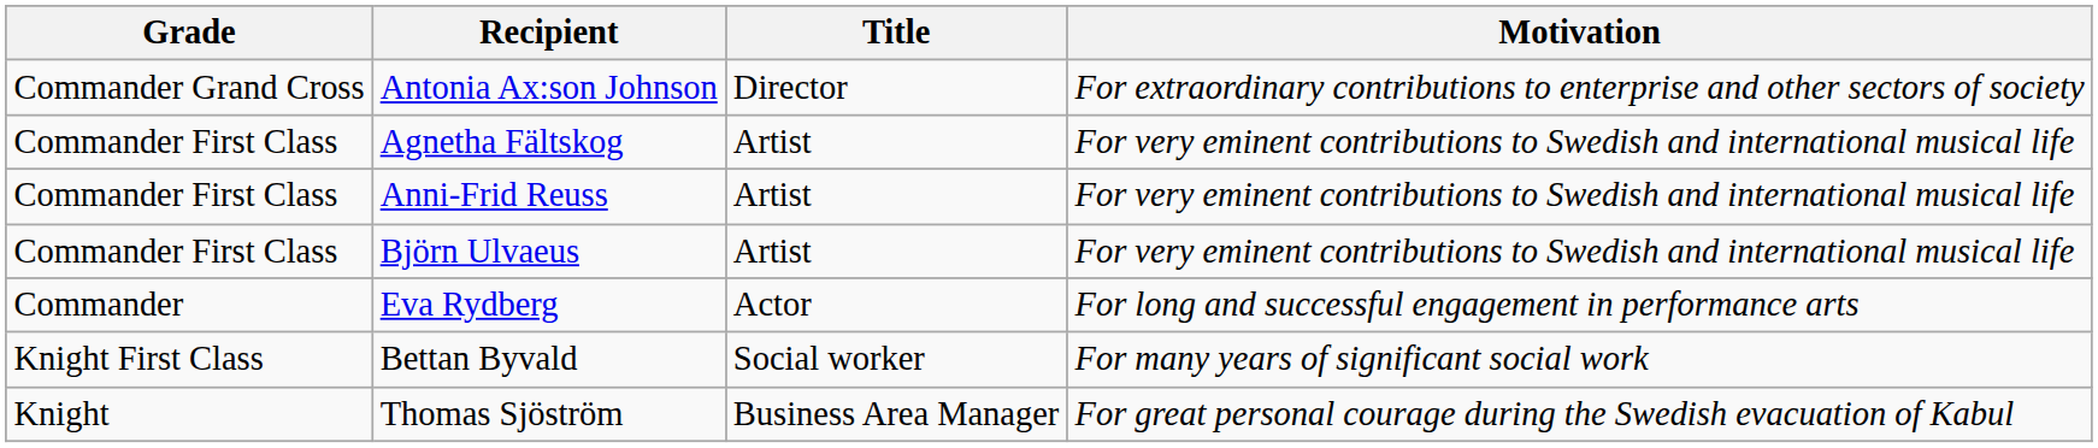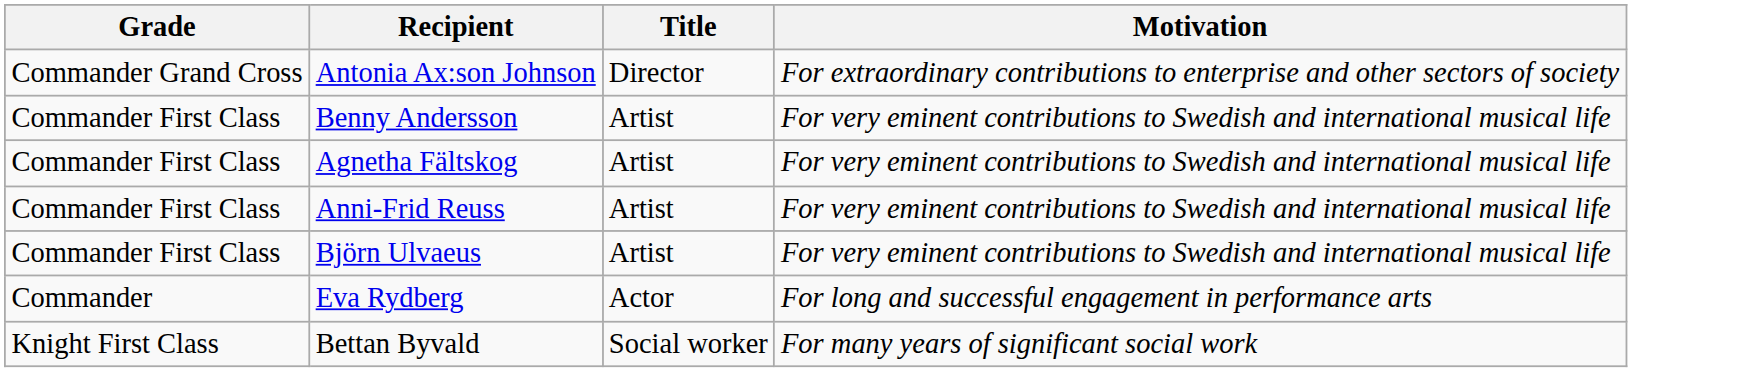+ row: Commander First Class | Benny Andersson | Artist | For very eminent contributions to Swedish and international musical life
- row: Knight | Thomas Sjöström | Business Area Manager | For great personal courage during the Swedish evacuation of Kabul
